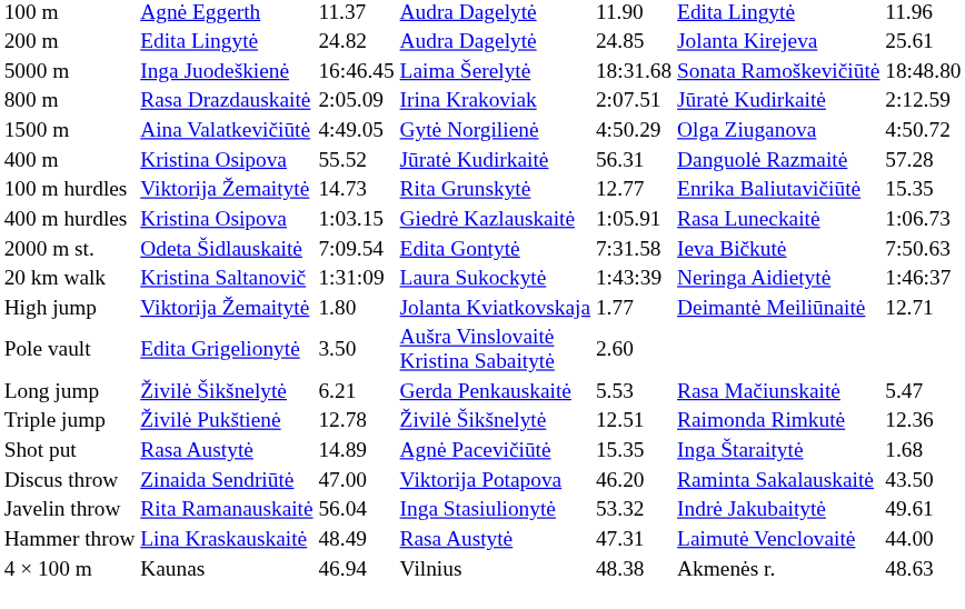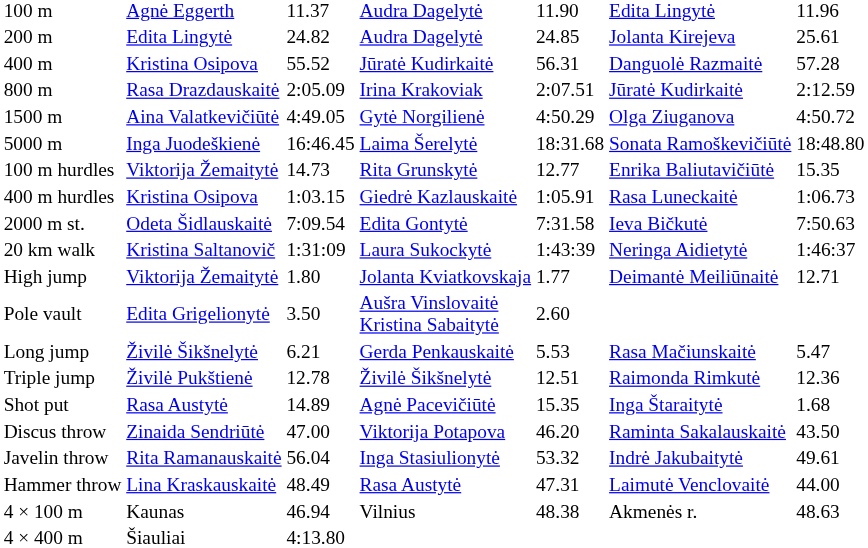rows swapped: 400 m <-> 5000 m
+ row: 4 × 400 m | Šiauliai | 4:13.80
